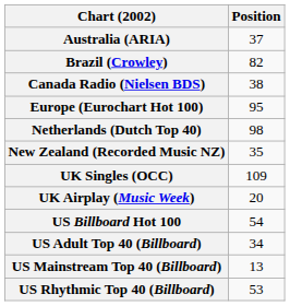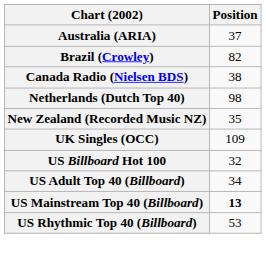- row: Europe (Eurochart Hot 100) | 95
- row: UK Airplay (Music Week) | 20
US Billboard Hot 100 | Position: 54 -> 32
US Mainstream Top 40 (Billboard) | Position: normal -> bold
